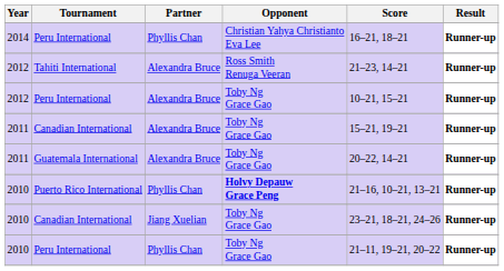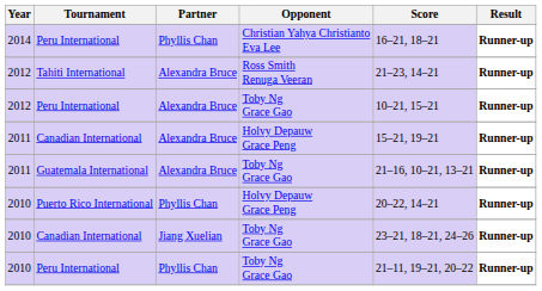2011 / Canadian International | Opponent: Toby Ng Grace Gao -> Holvy Depauw Grace Peng
Guatemala International | Score: 20–22, 14–21 -> 21–16, 10–21, 13–21
Puerto Rico International | Opponent: bold -> normal
Puerto Rico International | Score: 21–16, 10–21, 13–21 -> 20–22, 14–21
